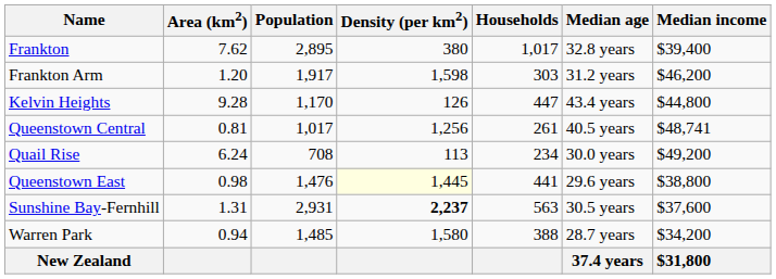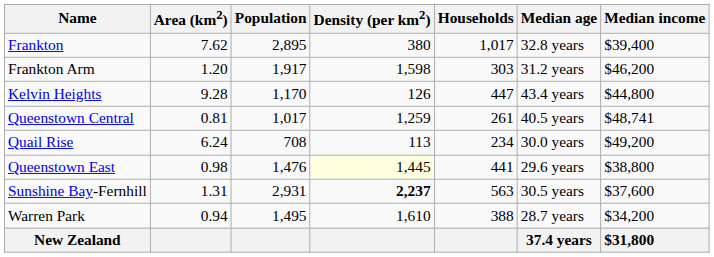Queenstown Central | Density (per km2): 1,256 -> 1,259
Warren Park | Population: 1,485 -> 1,495
Warren Park | Density (per km2): 1,580 -> 1,610
